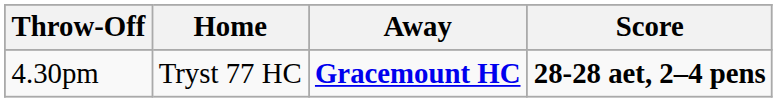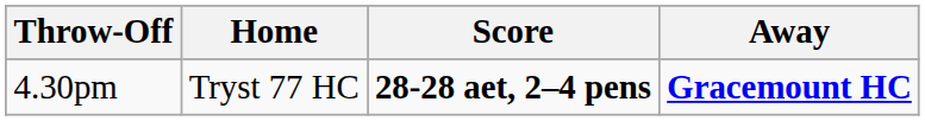columns swapped: Away <-> Score
